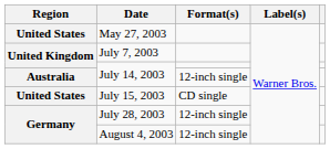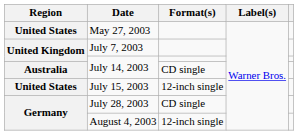Australia / July 14, 2003 | Format(s): 12-inch single -> CD single
July 15, 2003 | Format(s): CD single -> 12-inch single
July 28, 2003 | Format(s): 12-inch single -> CD single
